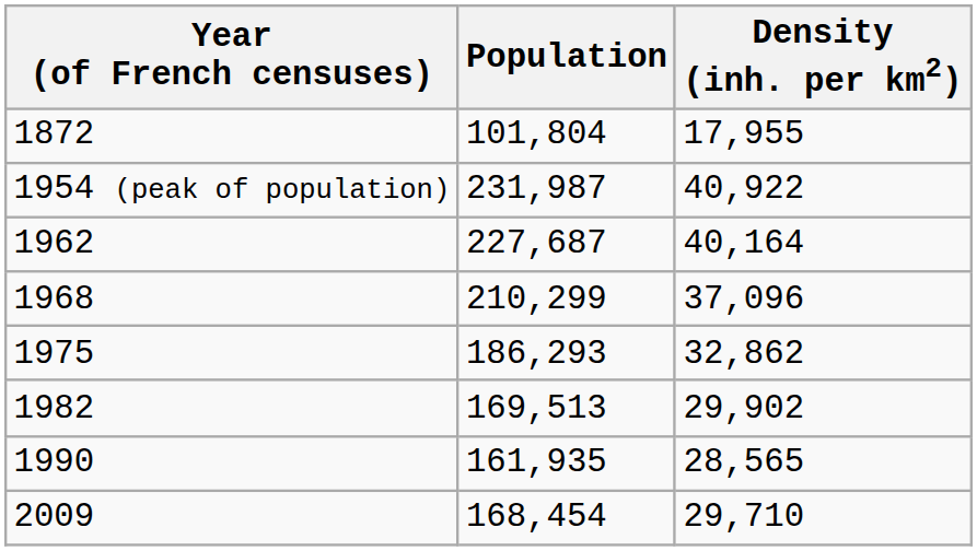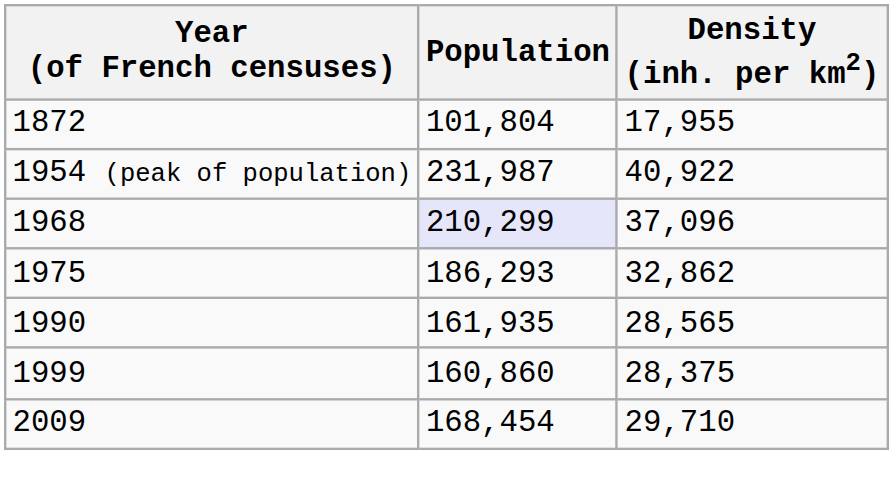- row: 1962 | 227,687 | 40,164
1968 | Population: no background -> lavender background
- row: 1982 | 169,513 | 29,902
+ row: 1999 | 160,860 | 28,375
